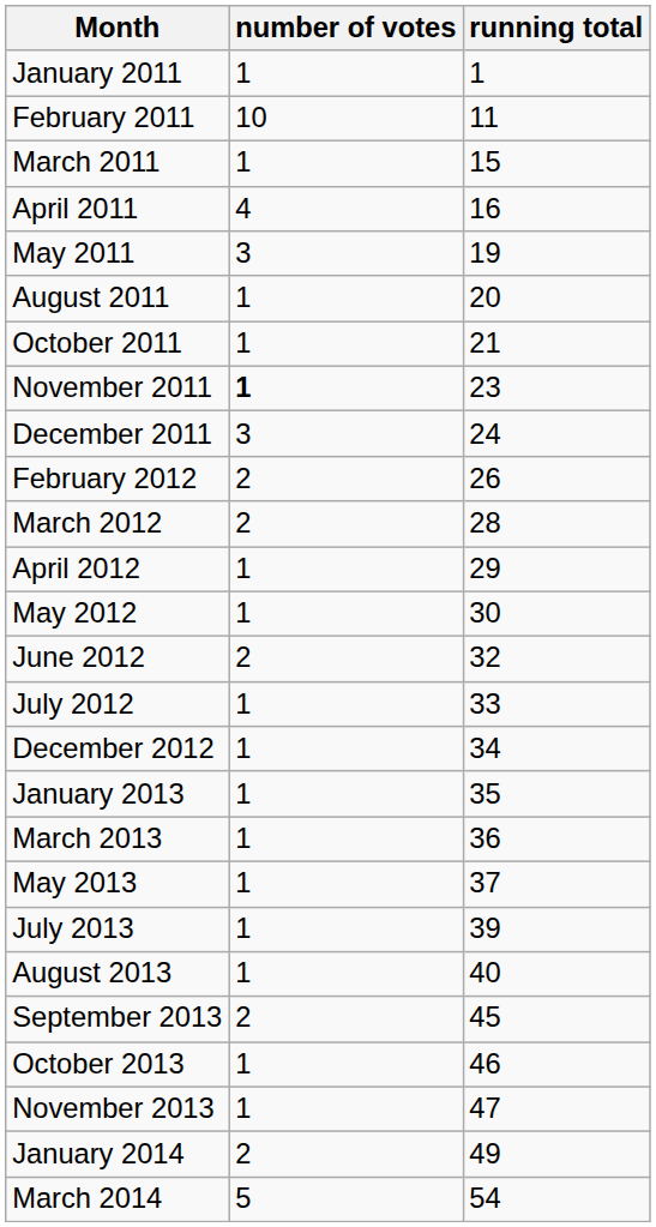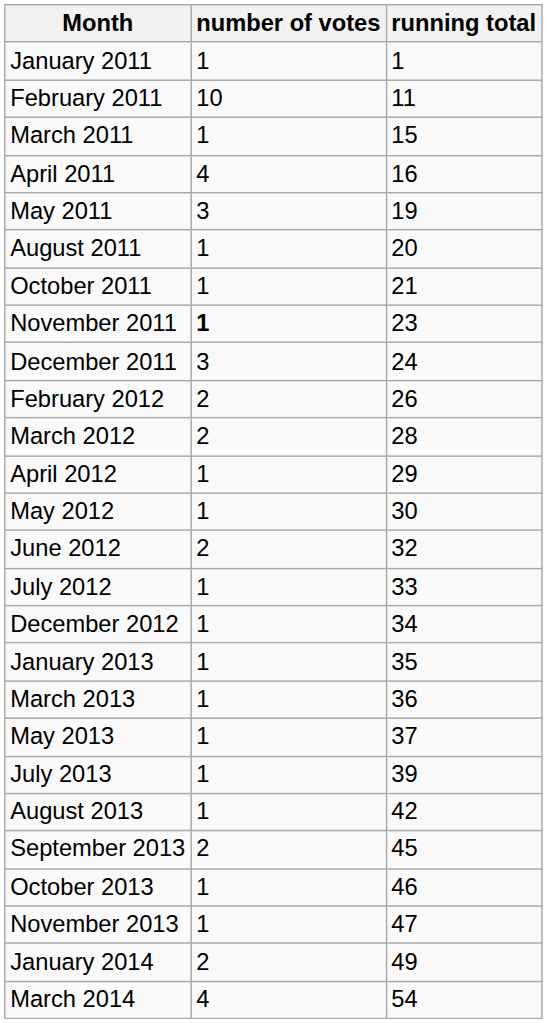August 2013 | running total: 40 -> 42
March 2014 | number of votes: 5 -> 4
